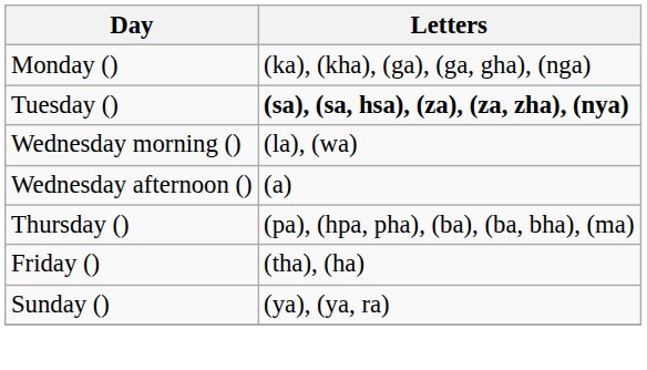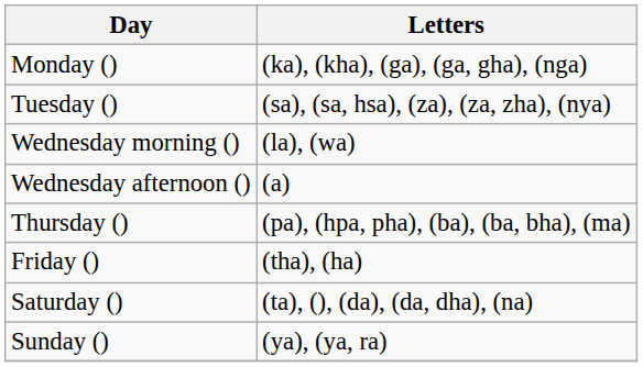Tuesday () | Letters: bold -> normal
+ row: Saturday () | (ta), (), (da), (da, dha), (na)
